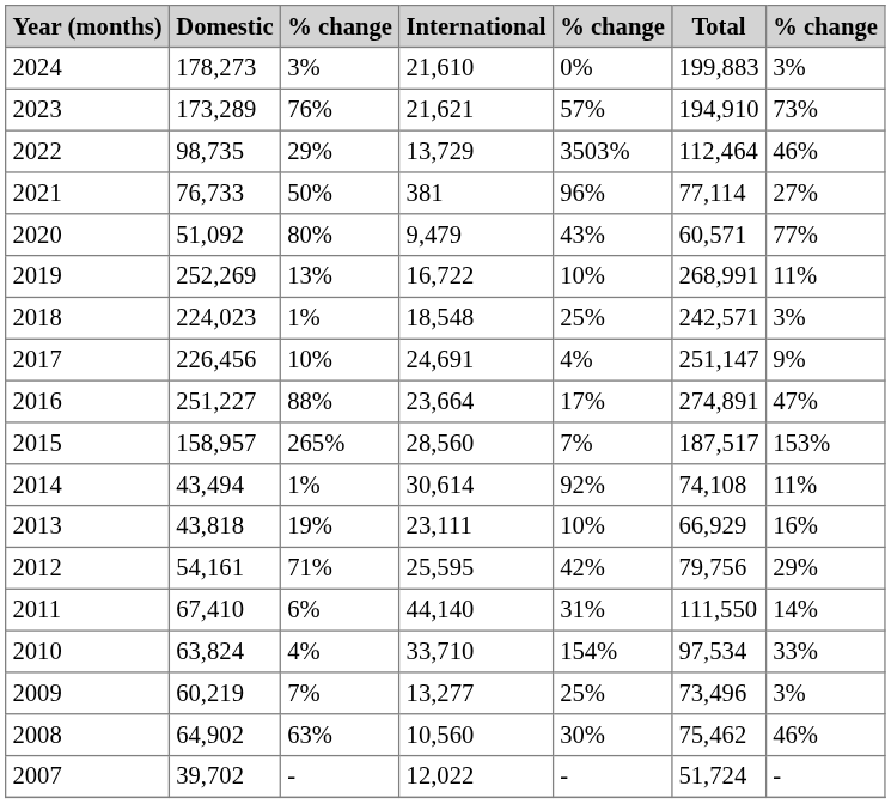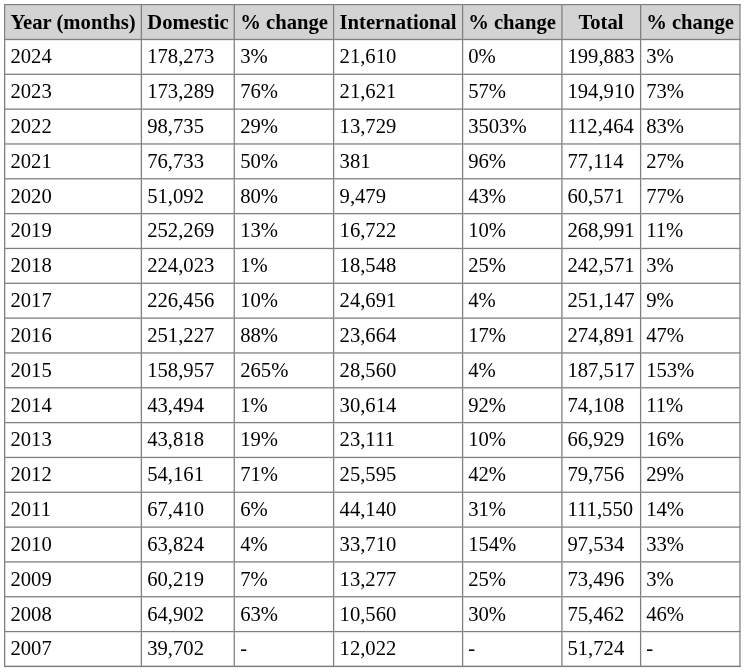2022 | column 7: 46% -> 83%
2015 | column 5: 7% -> 4%
